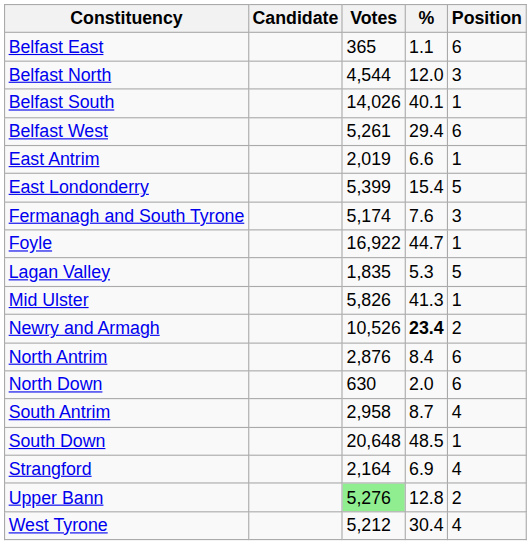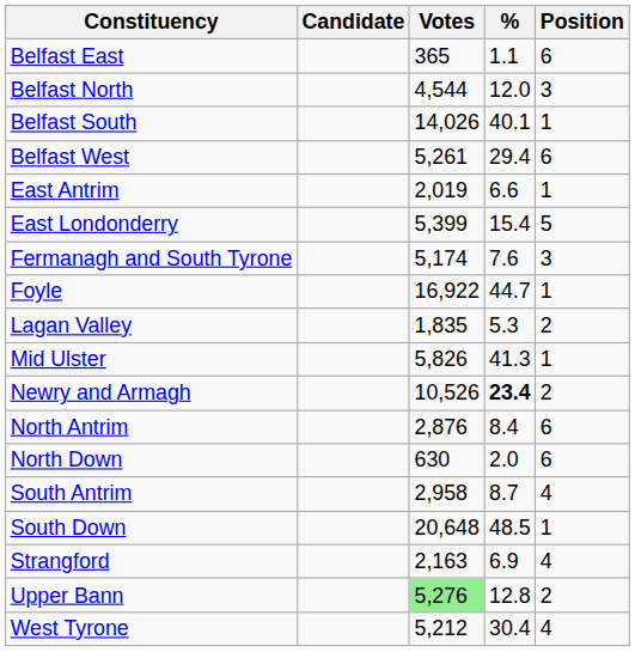Lagan Valley | Position: 5 -> 2
Strangford | Votes: 2,164 -> 2,163
